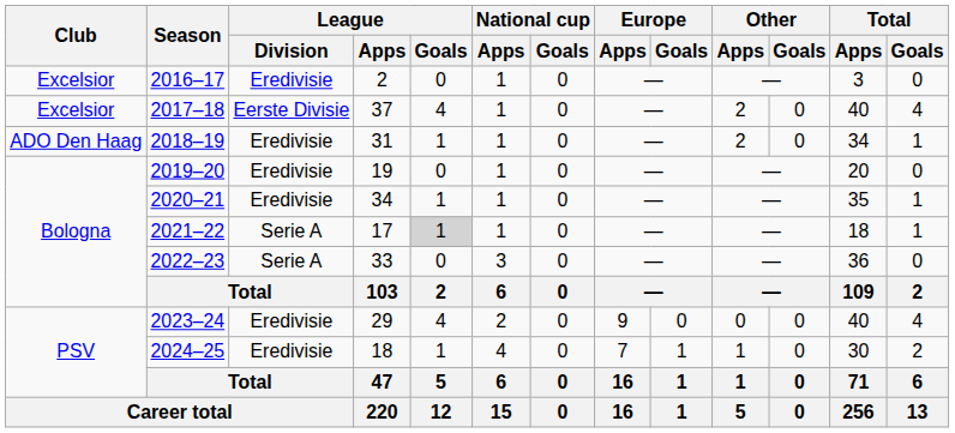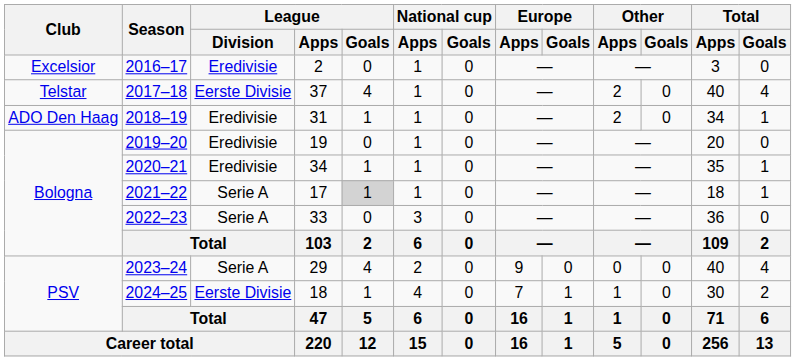2017–18 | Club: Excelsior -> Telstar
2023–24 | League / Division: Eredivisie -> Serie A
2024–25 | League / Division: Eredivisie -> Eerste Divisie
